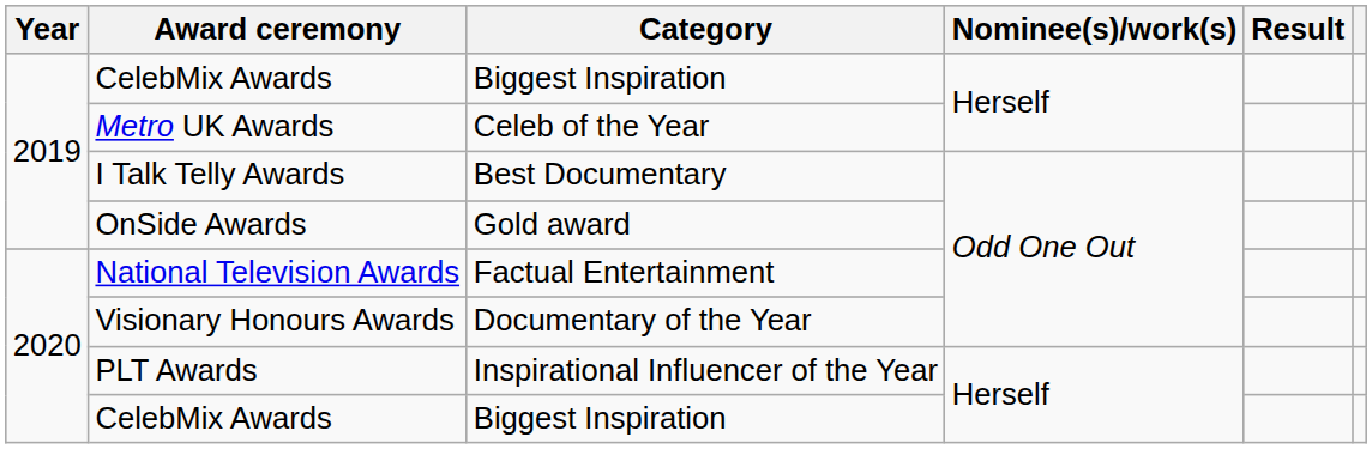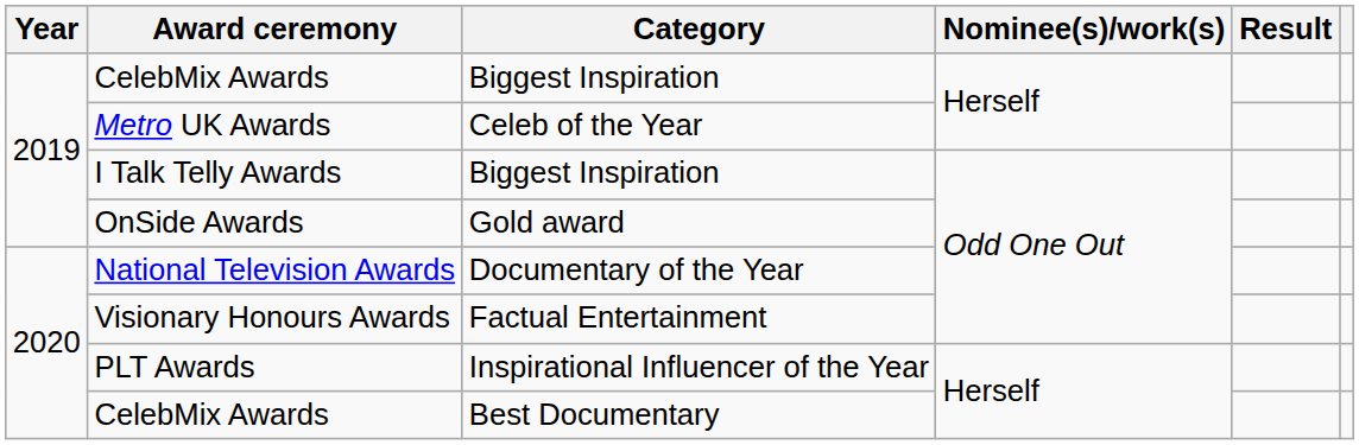I Talk Telly Awards | Category: Best Documentary -> Biggest Inspiration
National Television Awards | Category: Factual Entertainment -> Documentary of the Year
Visionary Honours Awards | Category: Documentary of the Year -> Factual Entertainment
2020 / CelebMix Awards | Category: Biggest Inspiration -> Best Documentary
